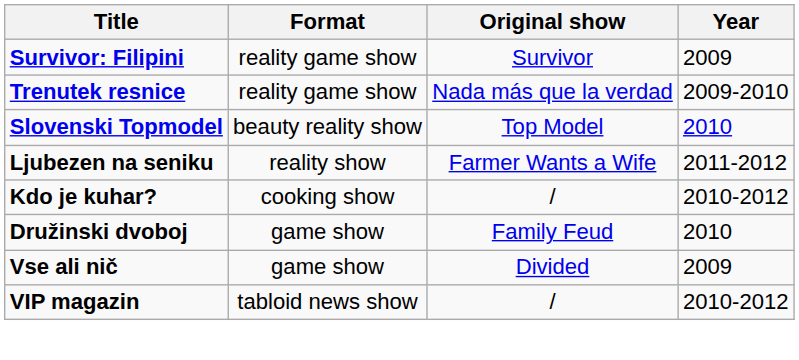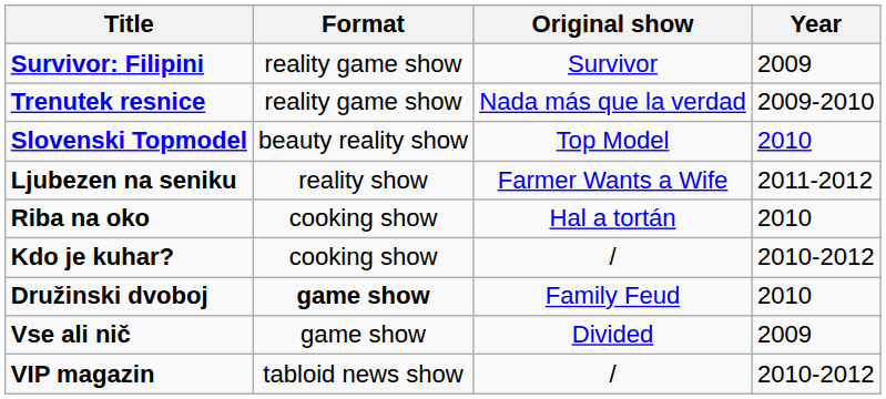+ row: Riba na oko | cooking show | Hal a tortán | 2010
Družinski dvoboj | Format: normal -> bold
